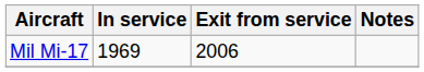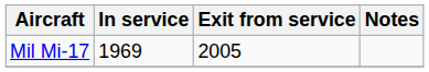Mil Mi-17 | Exit from service: 2006 -> 2005
